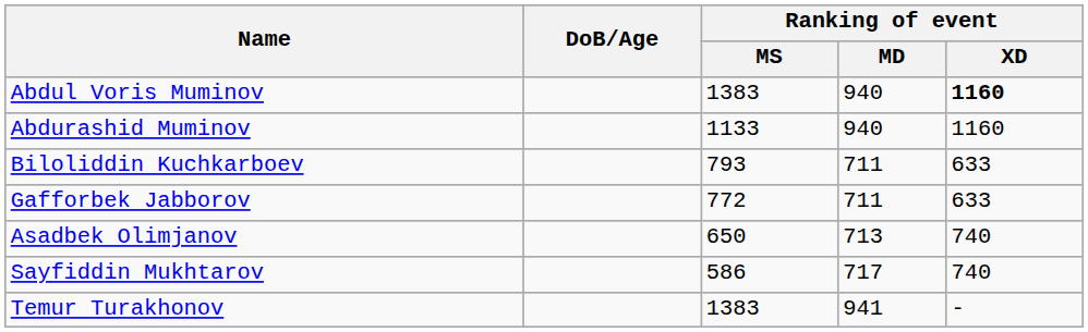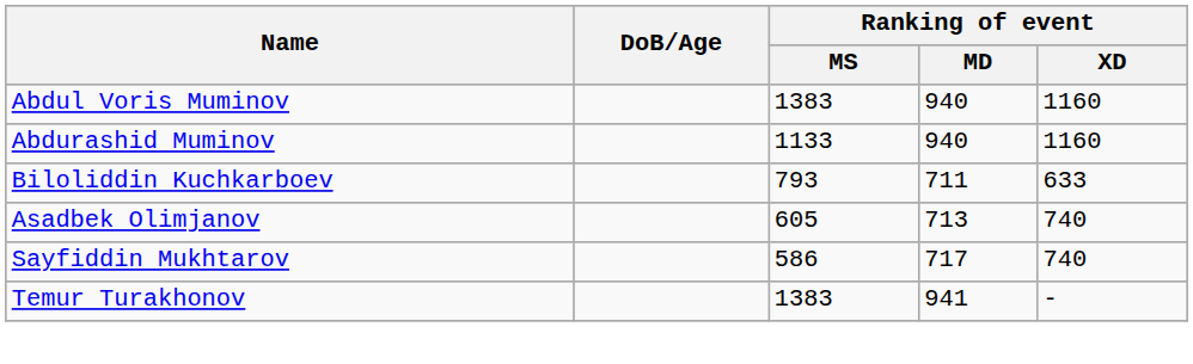Abdul Voris Muminov | Ranking of event / XD: bold -> normal
- row: Gafforbek Jabborov | 772 | 711 | 633
Asadbek Olimjanov | Ranking of event / MS: 650 -> 605
